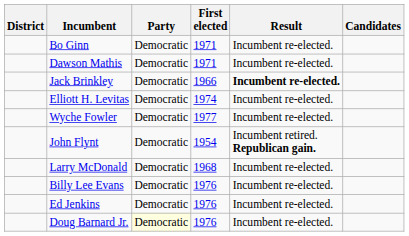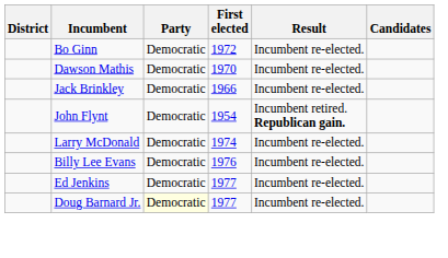Bo Ginn | First elected: 1971 -> 1972
Dawson Mathis | First elected: 1971 -> 1970
Jack Brinkley | Result: bold -> normal
- row: Elliott H. Levitas | Democratic | 1974 | Incumbent re-elected.
- row: Wyche Fowler | Democratic | 1977 | Incumbent re-elected.
Larry McDonald | First elected: 1968 -> 1974
Ed Jenkins | First elected: 1976 -> 1977
Doug Barnard Jr. | First elected: 1976 -> 1977
